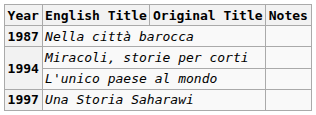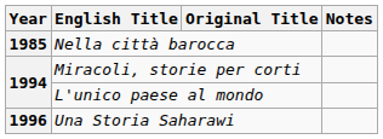Nella città barocca | Year: 1987 -> 1985
Una Storia Saharawi | Year: 1997 -> 1996
